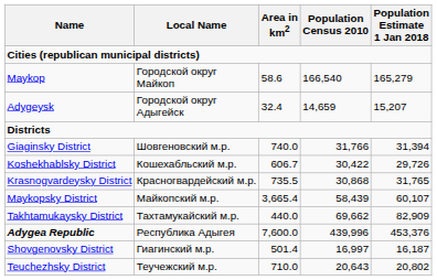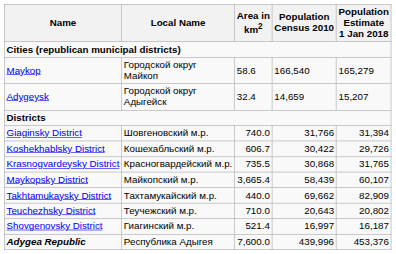rows swapped: Teuchezhsky District <-> Adygea Republic
Shovgenovsky District | Area in km2: 501.4 -> 521.4
